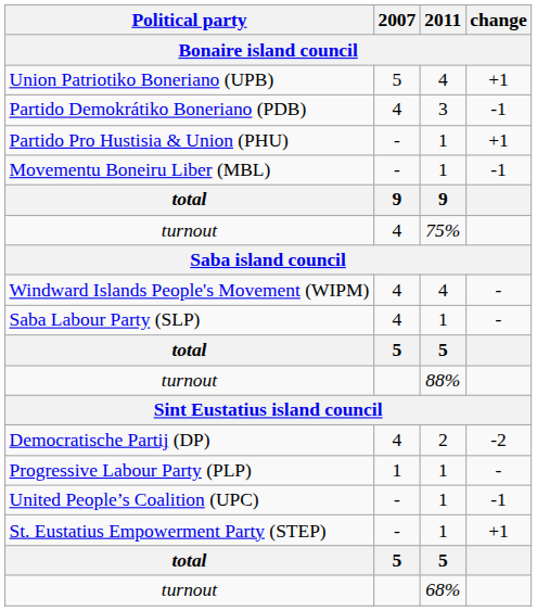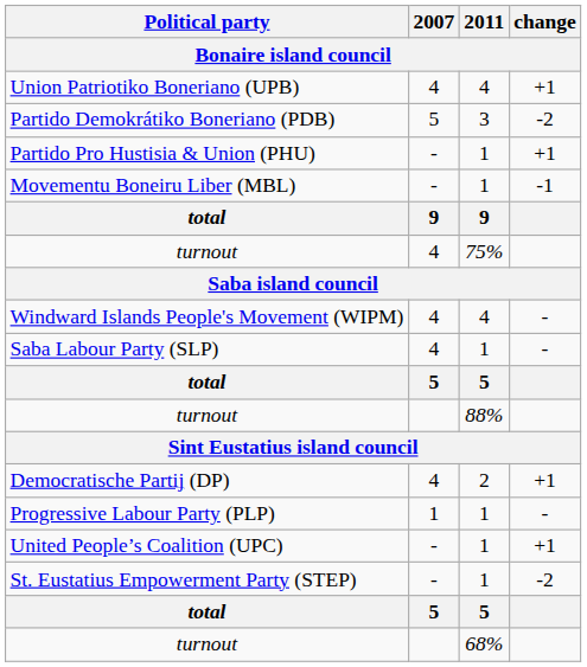Union Patriotiko Boneriano (UPB) | 2007: 5 -> 4
Partido Demokrátiko Boneriano (PDB) | 2007: 4 -> 5
Partido Demokrátiko Boneriano (PDB) | change: -1 -> -2
Democratische Partij (DP) | change: -2 -> +1
United People’s Coalition (UPC) | change: -1 -> +1
St. Eustatius Empowerment Party (STEP) | change: +1 -> -2
